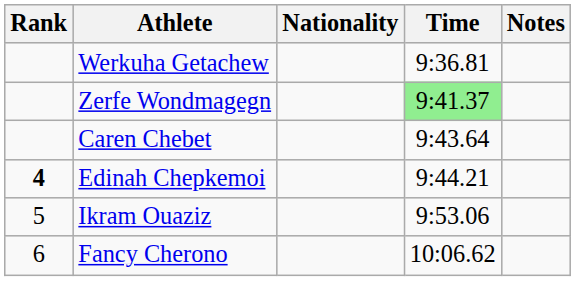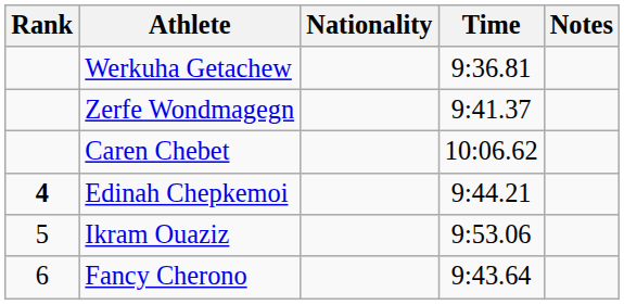Zerfe Wondmagegn | Time: lightgreen background -> no background
Caren Chebet | Time: 9:43.64 -> 10:06.62
Fancy Cherono | Time: 10:06.62 -> 9:43.64
